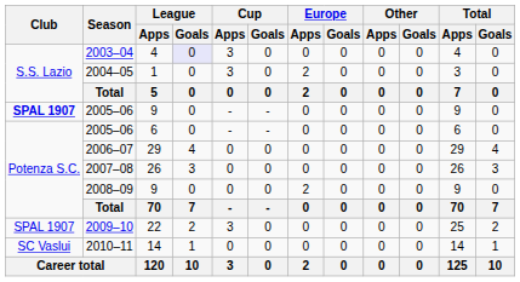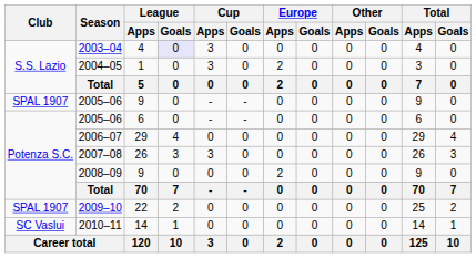2005–06 / 9 | Club: bold -> normal
2007–08 | Cup / Apps: 0 -> 3
2009–10 | Cup / Apps: 3 -> 0
